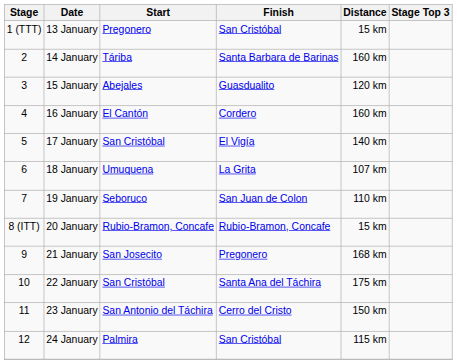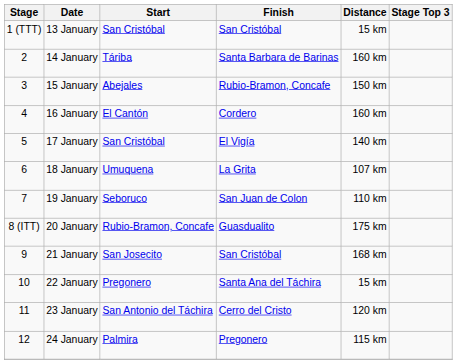13 January | Start: Pregonero -> San Cristóbal
15 January | Finish: Guasdualito -> Rubio-Bramon, Concafe
15 January | Distance: 120 km -> 150 km
20 January | Finish: Rubio-Bramon, Concafe -> Guasdualito
20 January | Distance: 15 km -> 175 km
21 January | Finish: Pregonero -> San Cristóbal
22 January | Start: San Cristóbal -> Pregonero
22 January | Distance: 175 km -> 15 km
23 January | Distance: 150 km -> 120 km
24 January | Finish: San Cristóbal -> Pregonero
